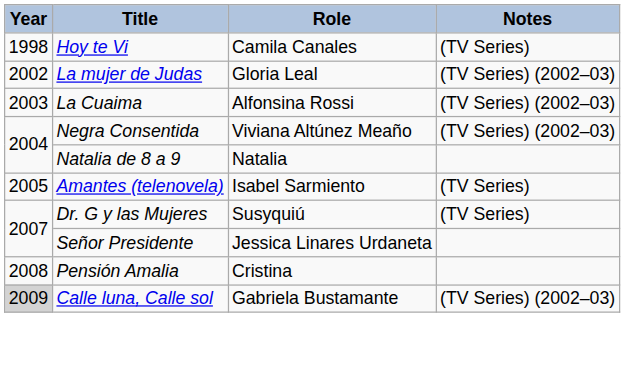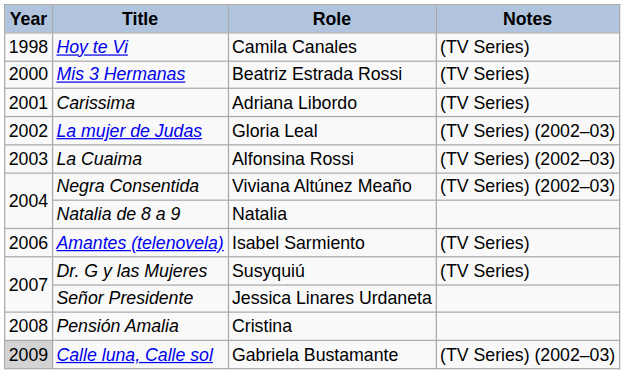+ row: 2000 | Mis 3 Hermanas | Beatriz Estrada Rossi | (TV Series)
+ row: 2001 | Carissima | Adriana Libordo | (TV Series)
Amantes (telenovela) | Year: 2005 -> 2006
